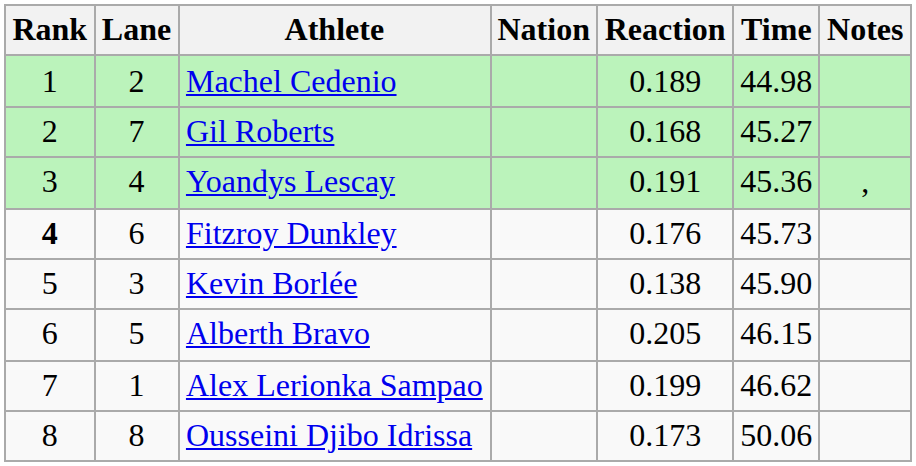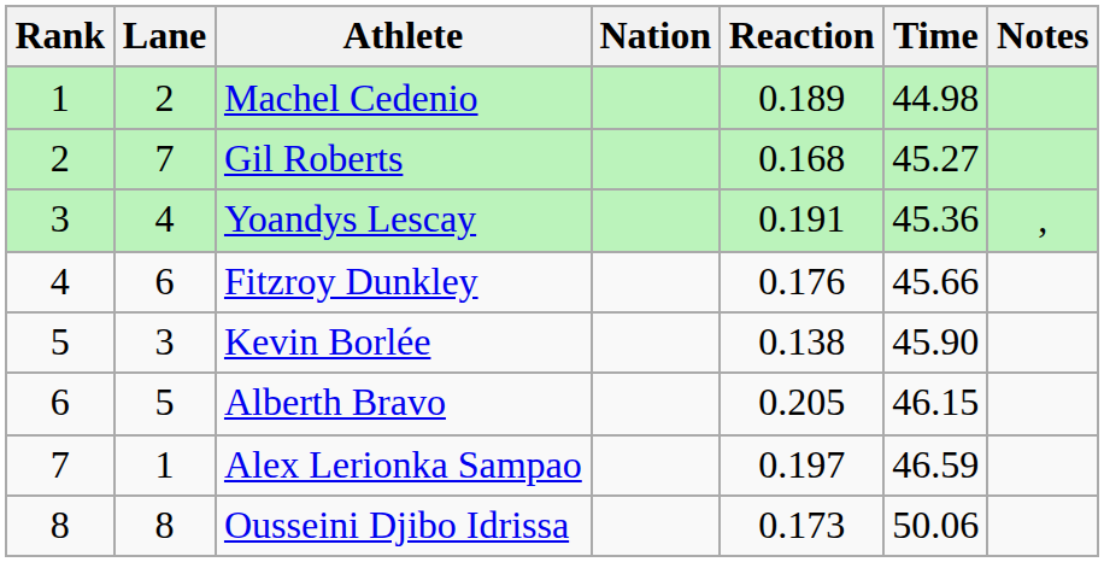Fitzroy Dunkley | Rank: bold -> normal
Fitzroy Dunkley | Time: 45.73 -> 45.66
Alex Lerionka Sampao | Reaction: 0.199 -> 0.197
Alex Lerionka Sampao | Time: 46.62 -> 46.59
